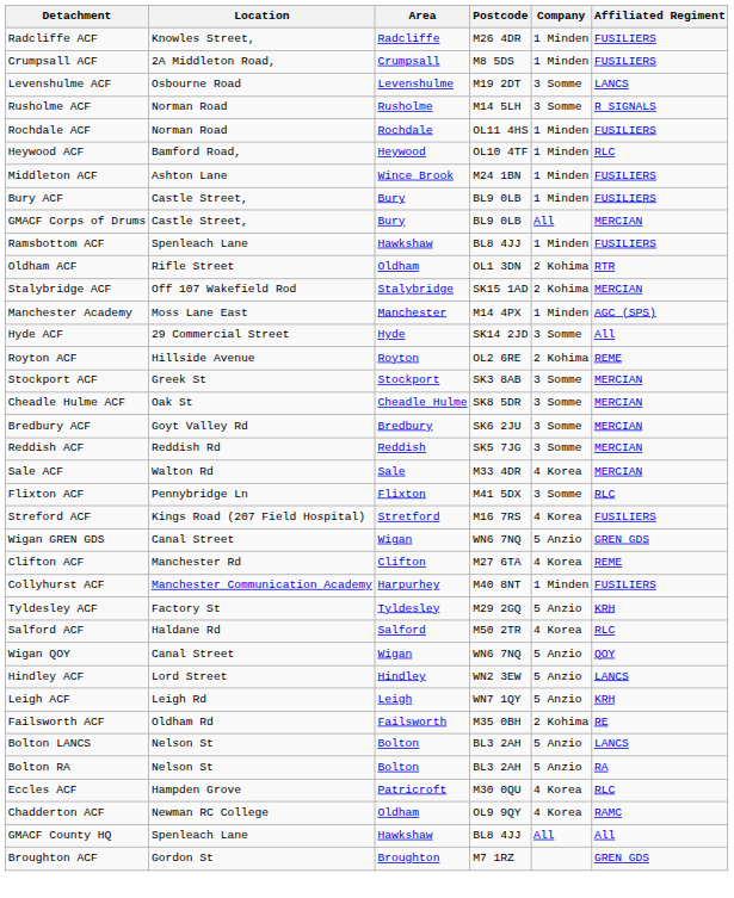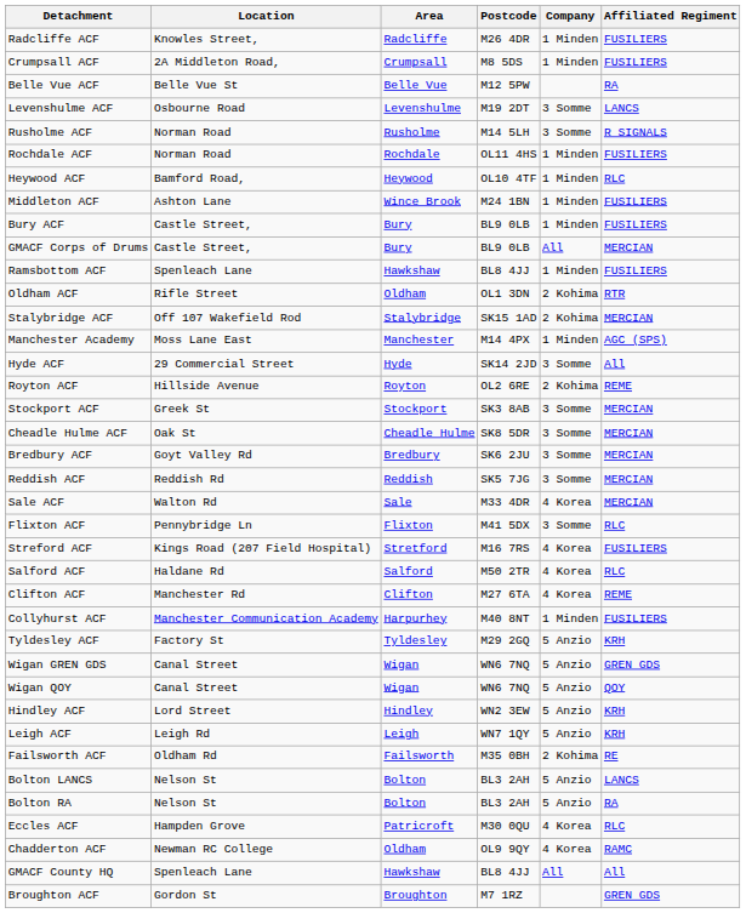+ row: Belle Vue ACF | Belle Vue St | Belle Vue | M12 5PW | RA
rows swapped: Salford ACF <-> Wigan GREN GDS
Hindley ACF | Affiliated Regiment: LANCS -> KRH
